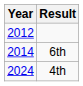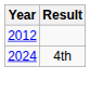- row: 2014 | 6th
